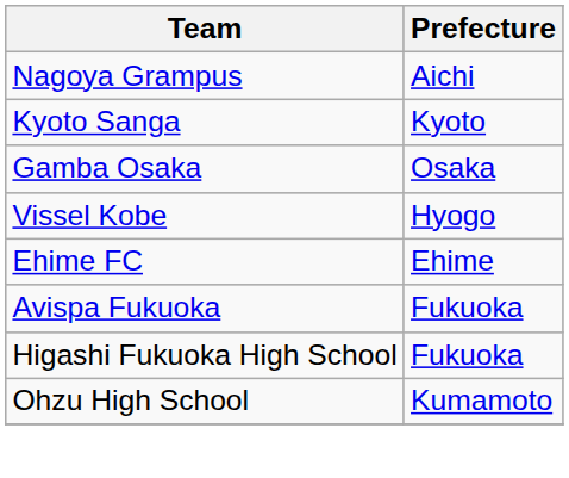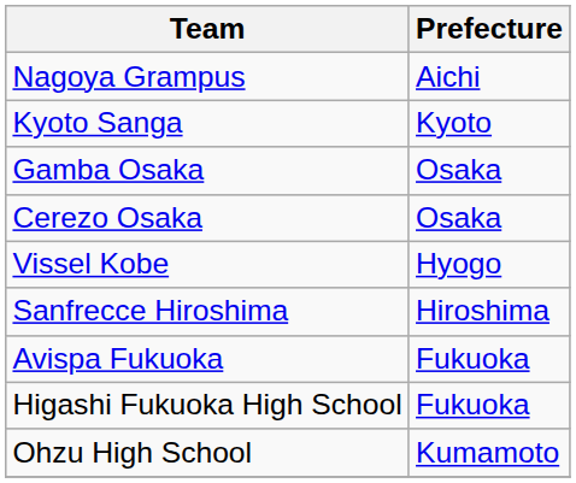+ row: Cerezo Osaka | Osaka
+ row: Sanfrecce Hiroshima | Hiroshima
- row: Ehime FC | Ehime
